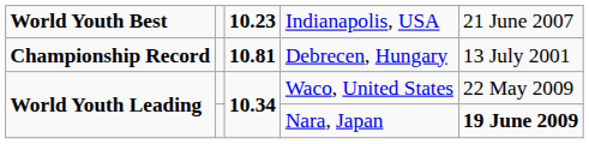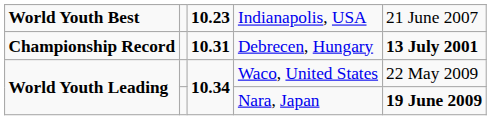Debrecen, Hungary | column 3: 10.81 -> 10.31
Debrecen, Hungary | column 5: normal -> bold
